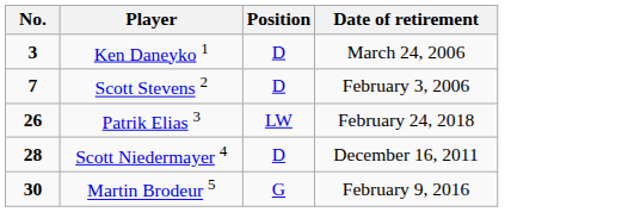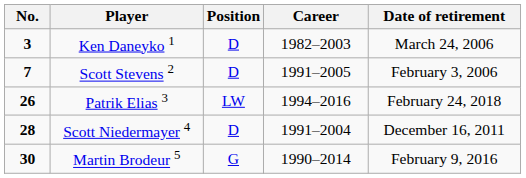+ column: Career | 1982–2003 | 1991–2005 | 1994–2016 | 1991–2004 | 1990–2014
